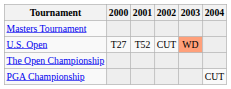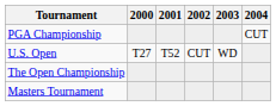rows swapped: Masters Tournament <-> PGA Championship
U.S. Open | 2003: lightsalmon background -> no background
